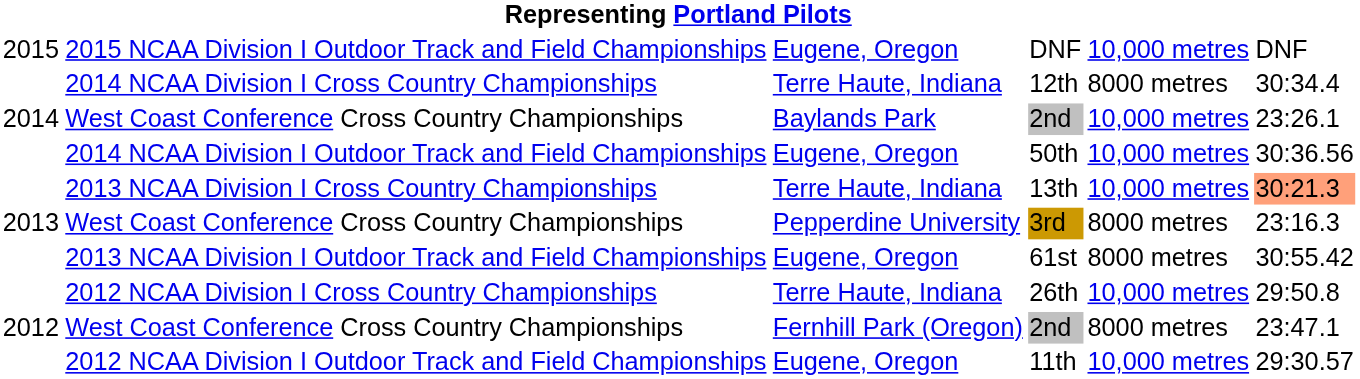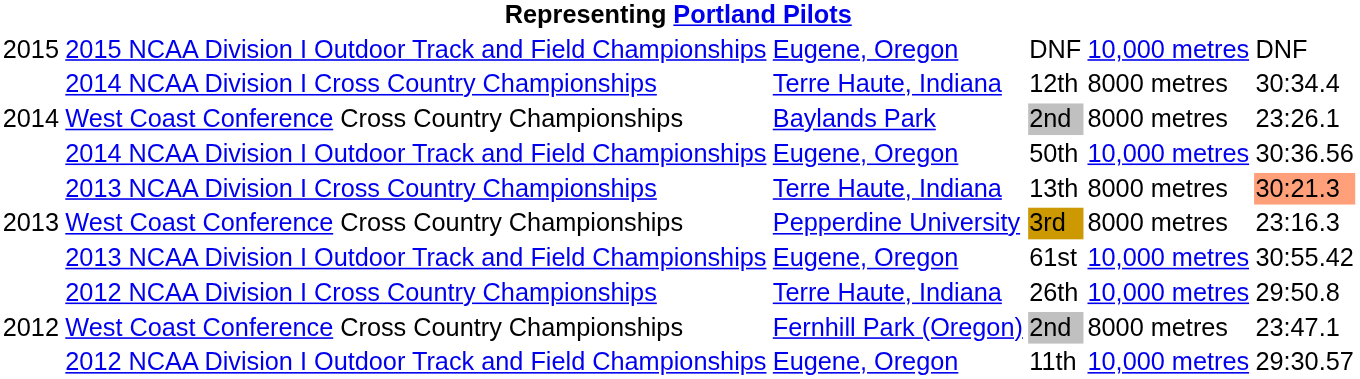Baylands Park / 2nd | column 5: 10,000 metres -> 8000 metres
13th | column 5: 10,000 metres -> 8000 metres
61st | column 5: 8000 metres -> 10,000 metres
